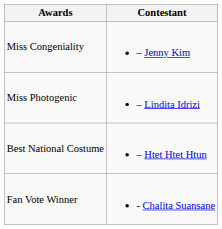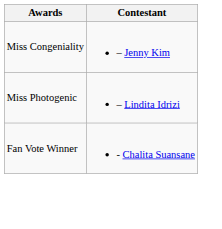- row: Best National Costume | – Htet Htet Htun
